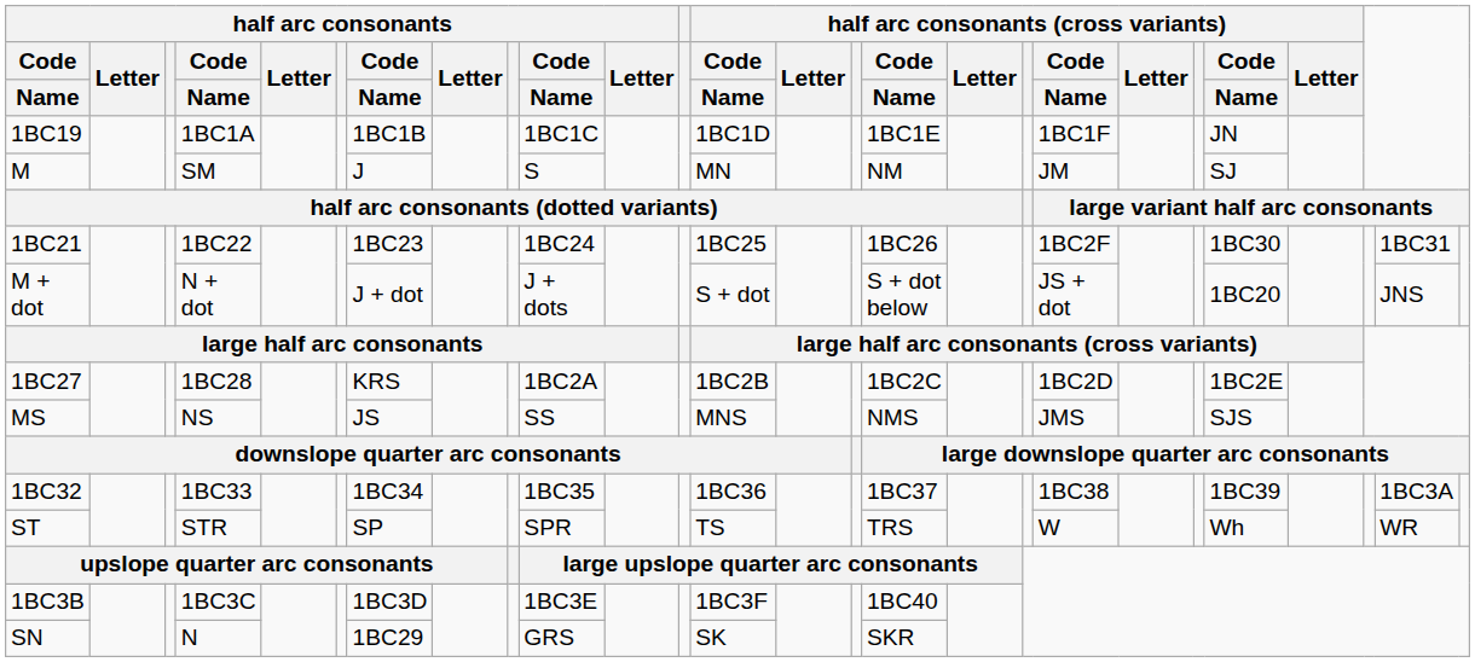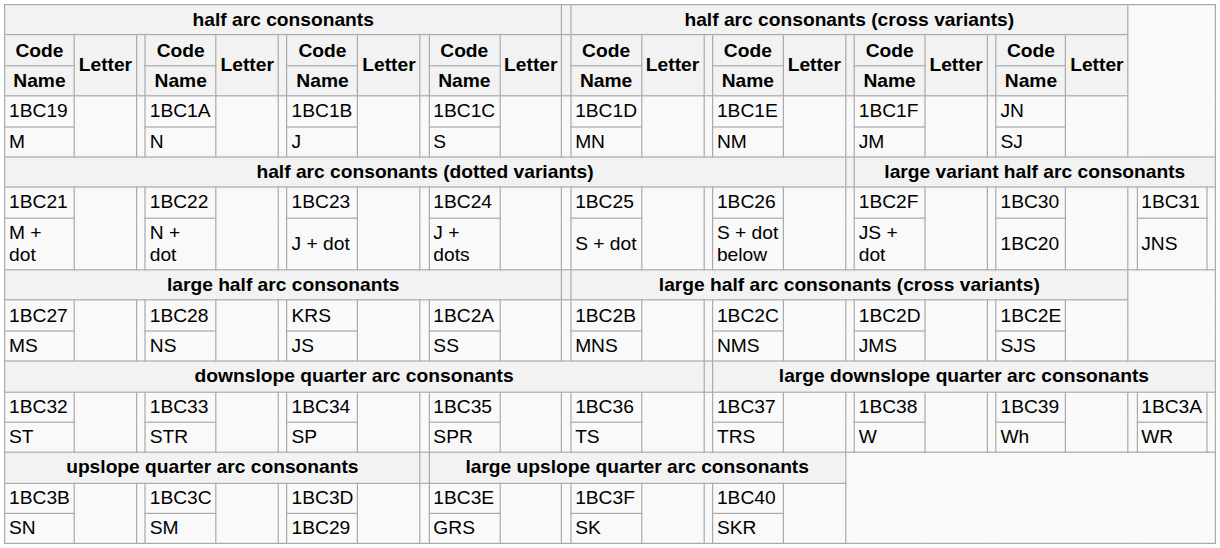M | column 4: SM -> N
SN | column 4: N -> SM
